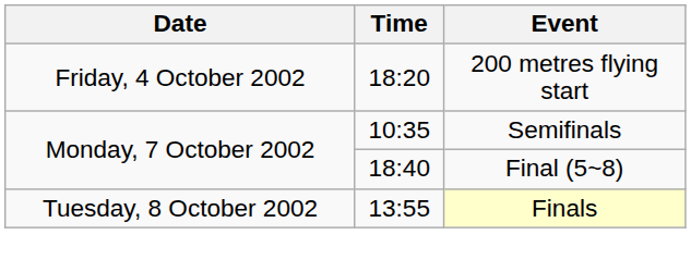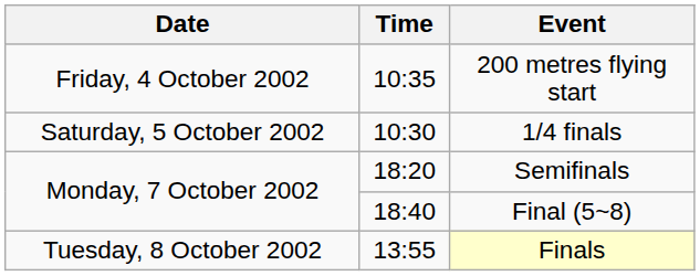200 metres flying start | Time: 18:20 -> 10:35
+ row: Saturday, 5 October 2002 | 10:30 | 1/4 finals
Semifinals | Time: 10:35 -> 18:20
